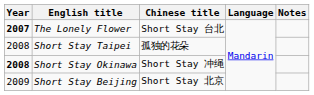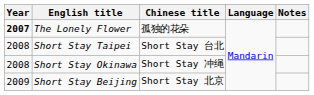The Lonely Flower | Chinese title: Short Stay 台北 -> 孤独的花朵
Short Stay Taipei | Chinese title: 孤独的花朵 -> Short Stay 台北
Short Stay Okinawa | Year: bold -> normal
